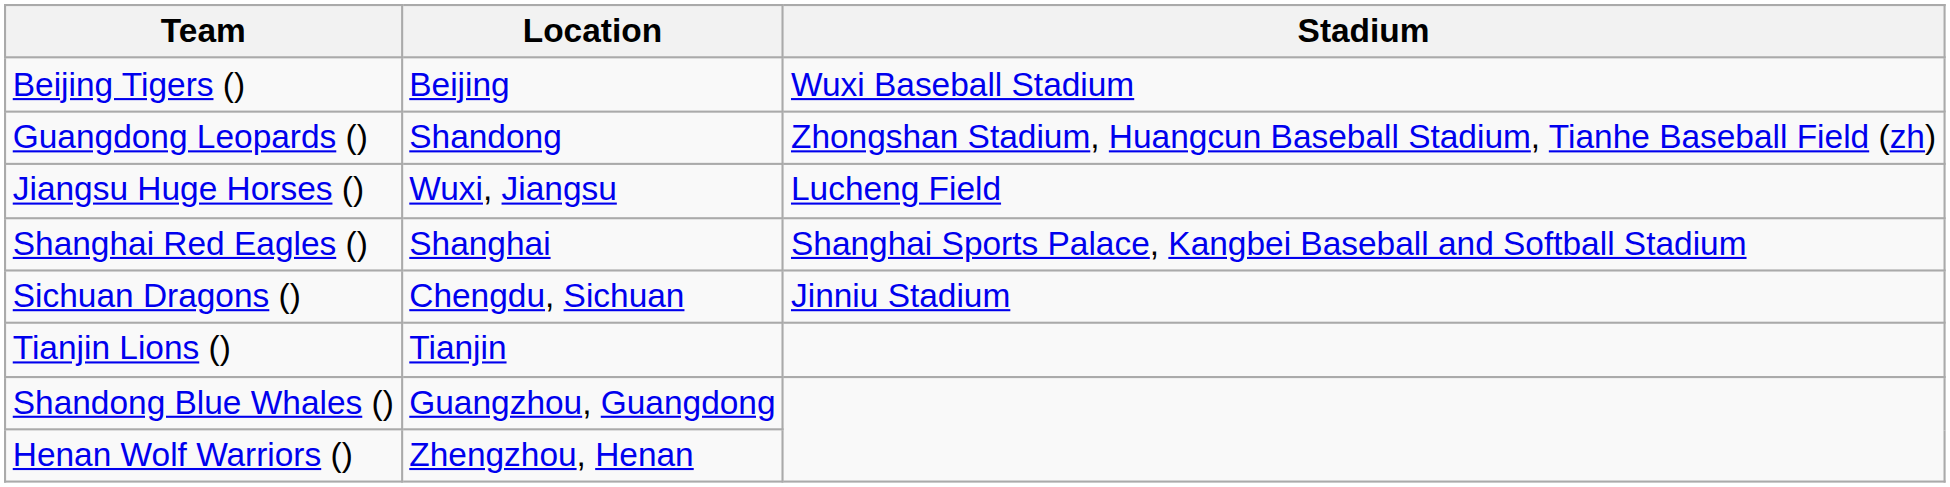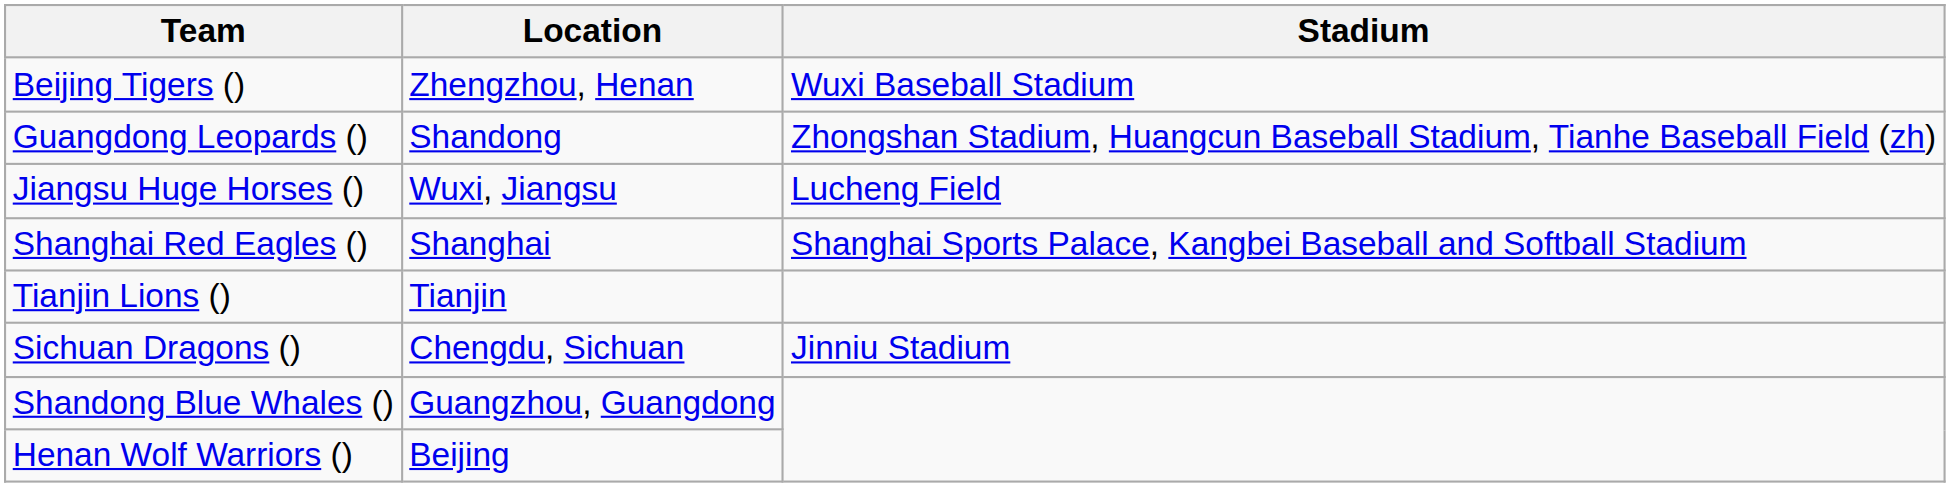Beijing Tigers () | Location: Beijing -> Zhengzhou, Henan
rows swapped: Sichuan Dragons () <-> Tianjin Lions ()
Henan Wolf Warriors () | Location: Zhengzhou, Henan -> Beijing
